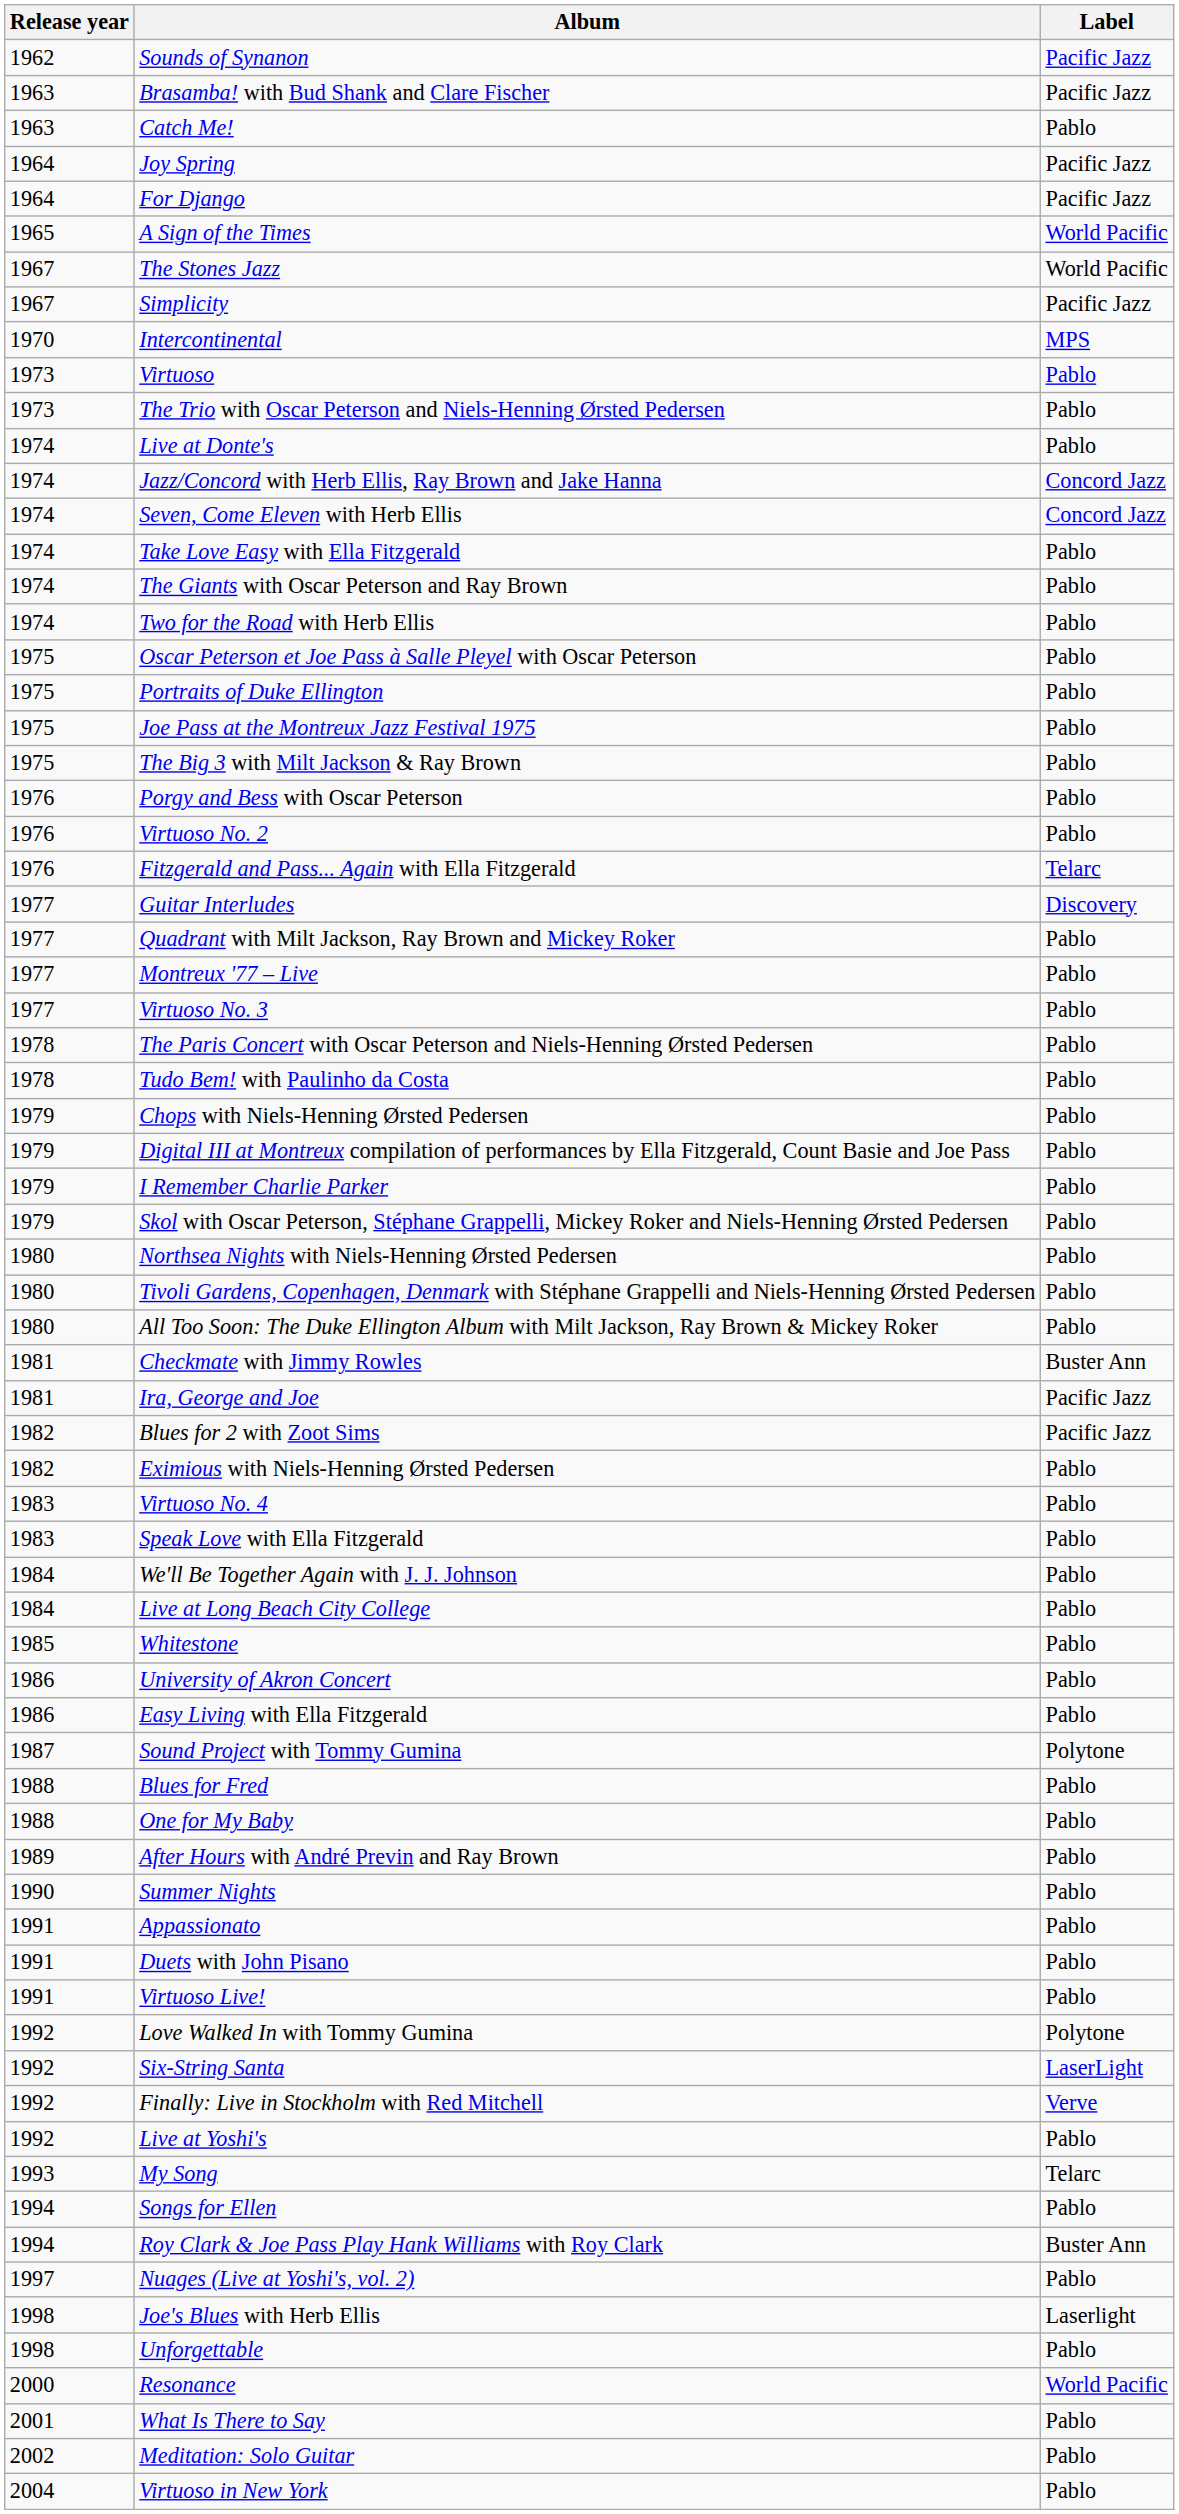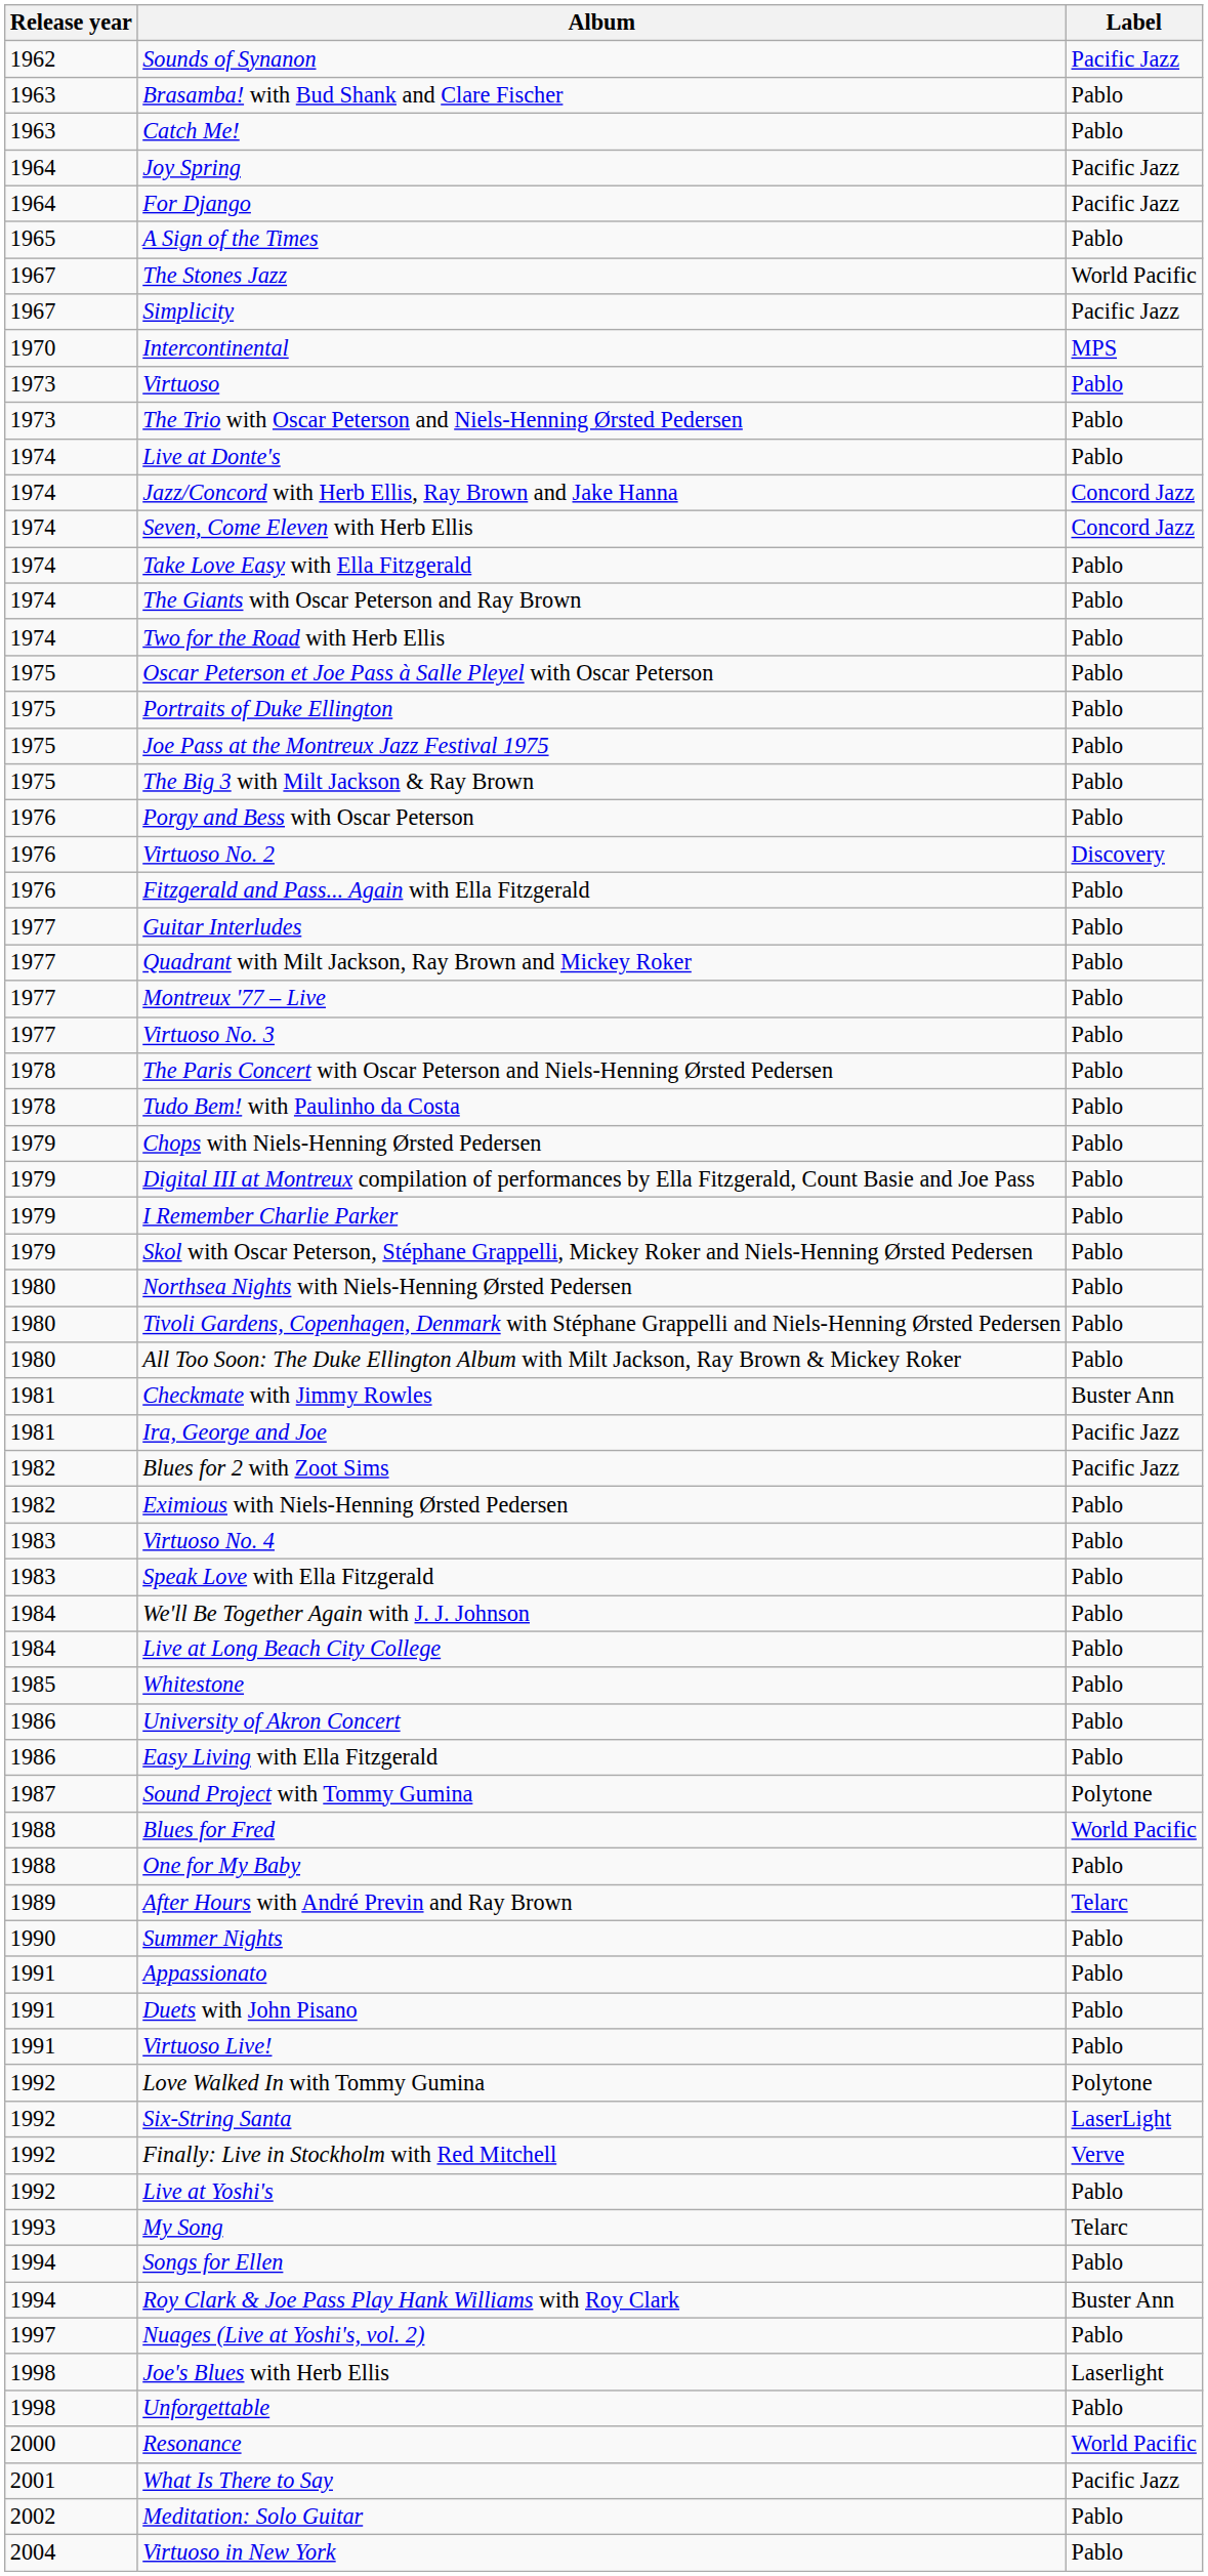Brasamba! with Bud Shank and Clare Fischer | Label: Pacific Jazz -> Pablo
A Sign of the Times | Label: World Pacific -> Pablo
Virtuoso No. 2 | Label: Pablo -> Discovery
Fitzgerald and Pass... Again with Ella Fitzgerald | Label: Telarc -> Pablo
Guitar Interludes | Label: Discovery -> Pablo
Blues for Fred | Label: Pablo -> World Pacific
After Hours with André Previn and Ray Brown | Label: Pablo -> Telarc
What Is There to Say | Label: Pablo -> Pacific Jazz
